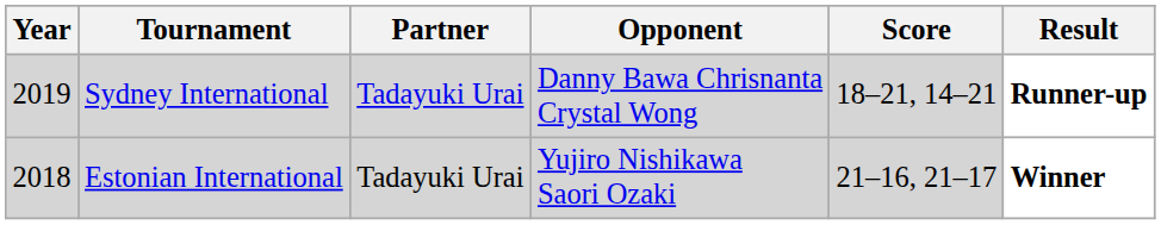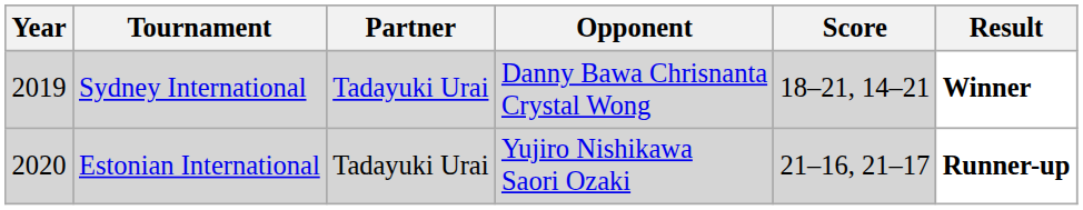Sydney International | Result: Runner-up -> Winner
Estonian International | Year: 2018 -> 2020
Estonian International | Result: Winner -> Runner-up
